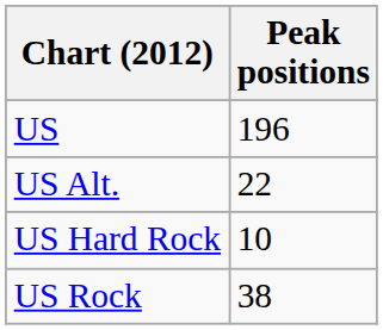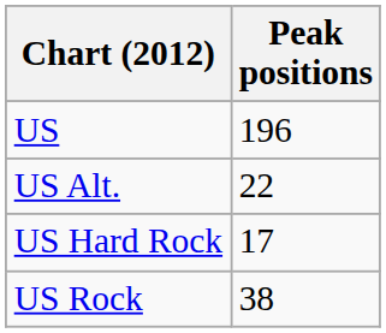US Hard Rock | Peak positions: 10 -> 17
